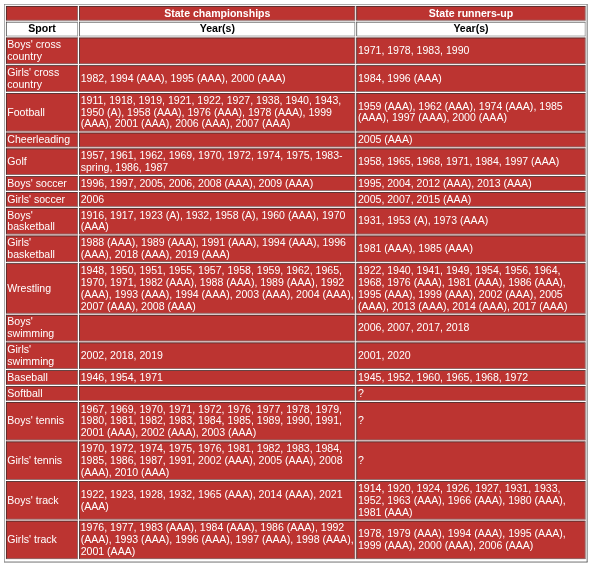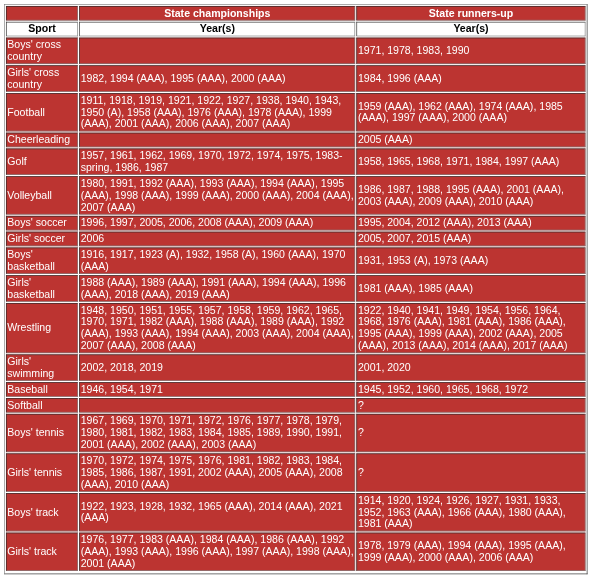+ row: Volleyball | 1980, 1991, 1992 (AAA), 1993 (AAA), 1994 (AAA), 1995 (AAA), 1998 (AAA), 1999 (AAA), 2000 (AAA), 2004 (AAA), 2007 (AAA) | 1986, 1987, 1988, 1995 (AAA), 2001 (AAA), 2003 (AAA), 2009 (AAA), 2010 (AAA)
- row: Boys' swimming | 2006, 2007, 2017, 2018
